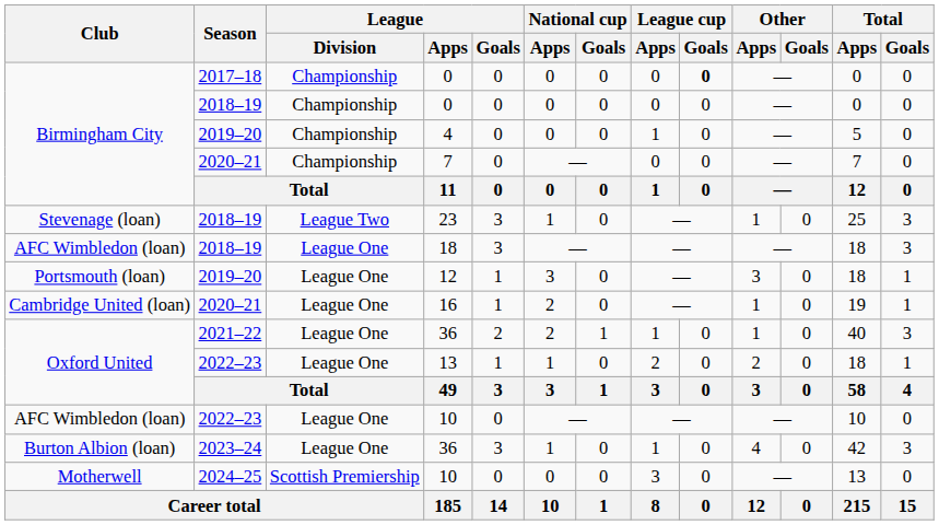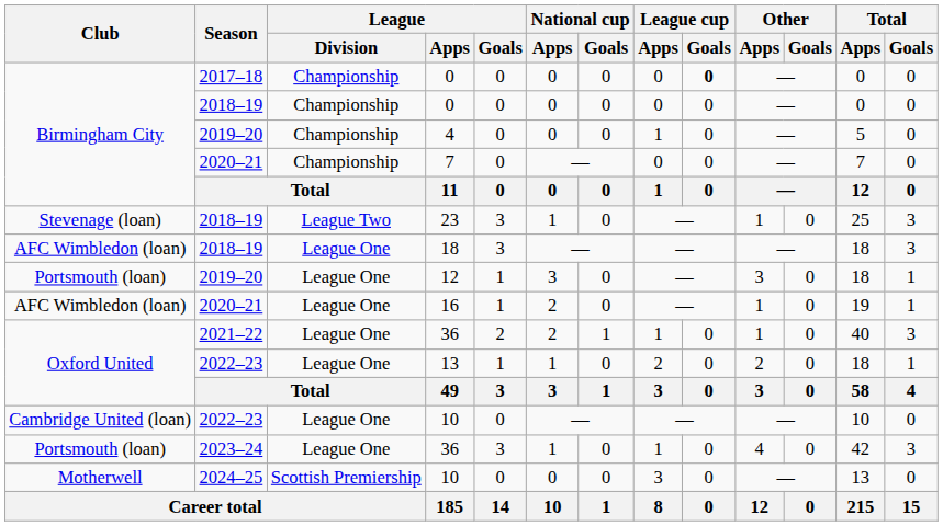16 | Club: Cambridge United (loan) -> AFC Wimbledon (loan)
2022–23 / 10 | Club: AFC Wimbledon (loan) -> Cambridge United (loan)
2023–24 / 36 | Club: Burton Albion (loan) -> Portsmouth (loan)
